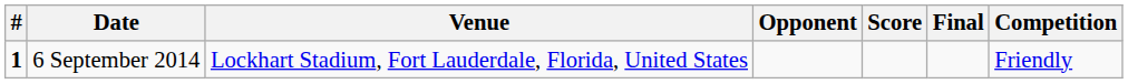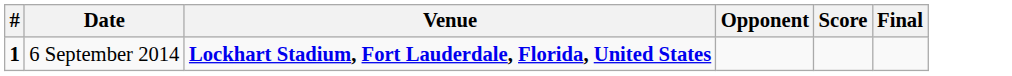- column: Competition | Friendly
6 September 2014 | Venue: normal -> bold
